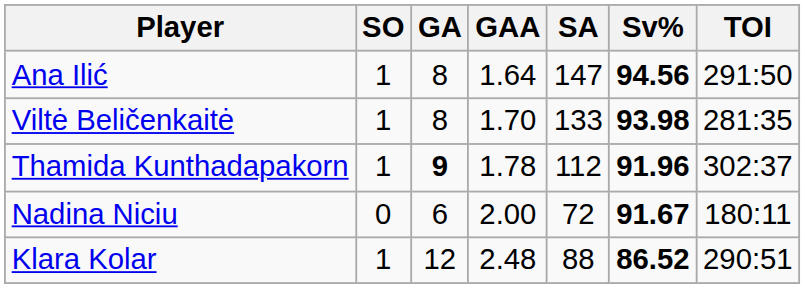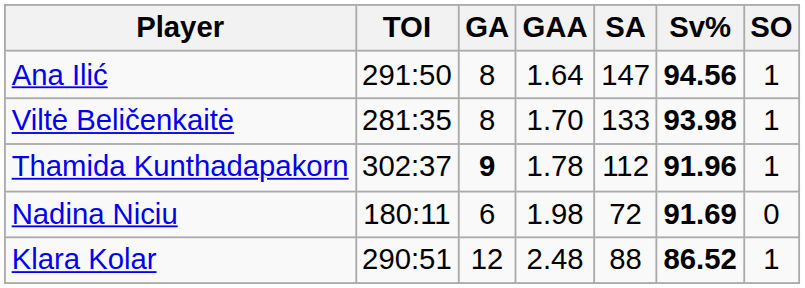columns swapped: TOI <-> SO
Nadina Niciu | GAA: 2.00 -> 1.98
Nadina Niciu | Sv%: 91.67 -> 91.69
